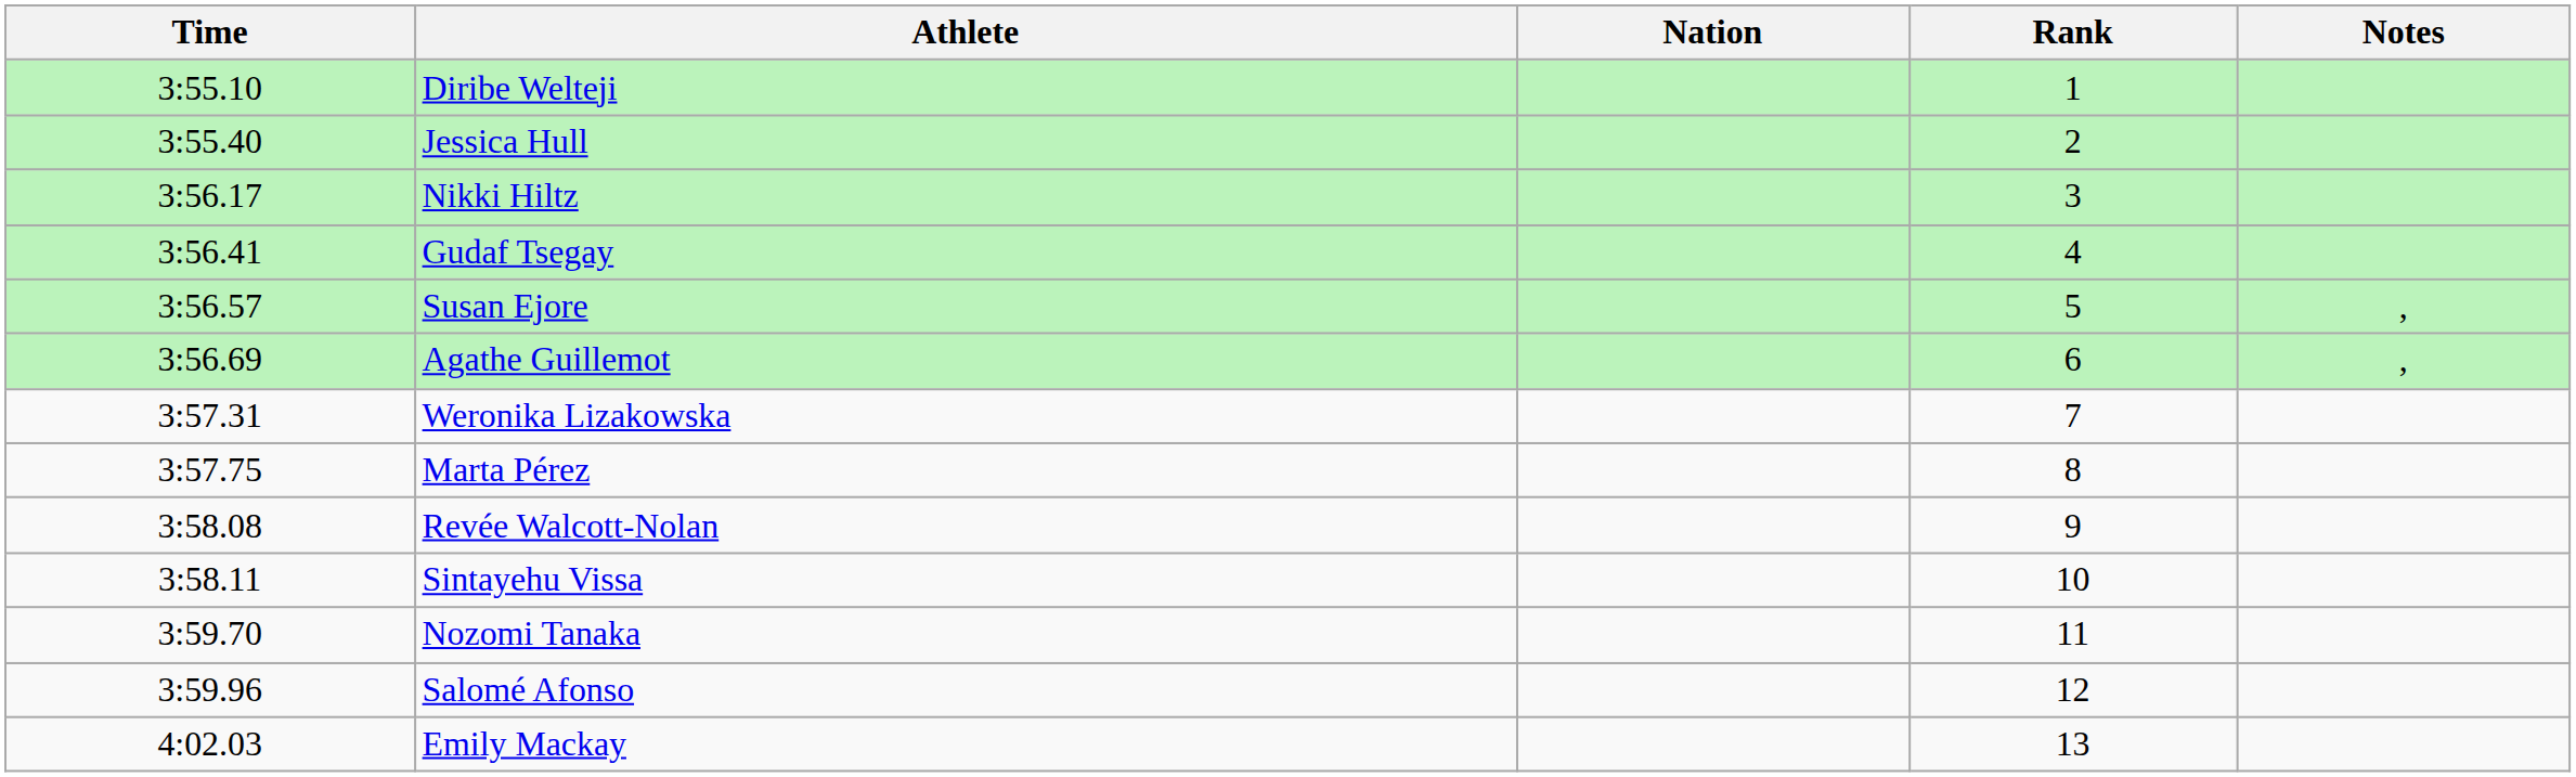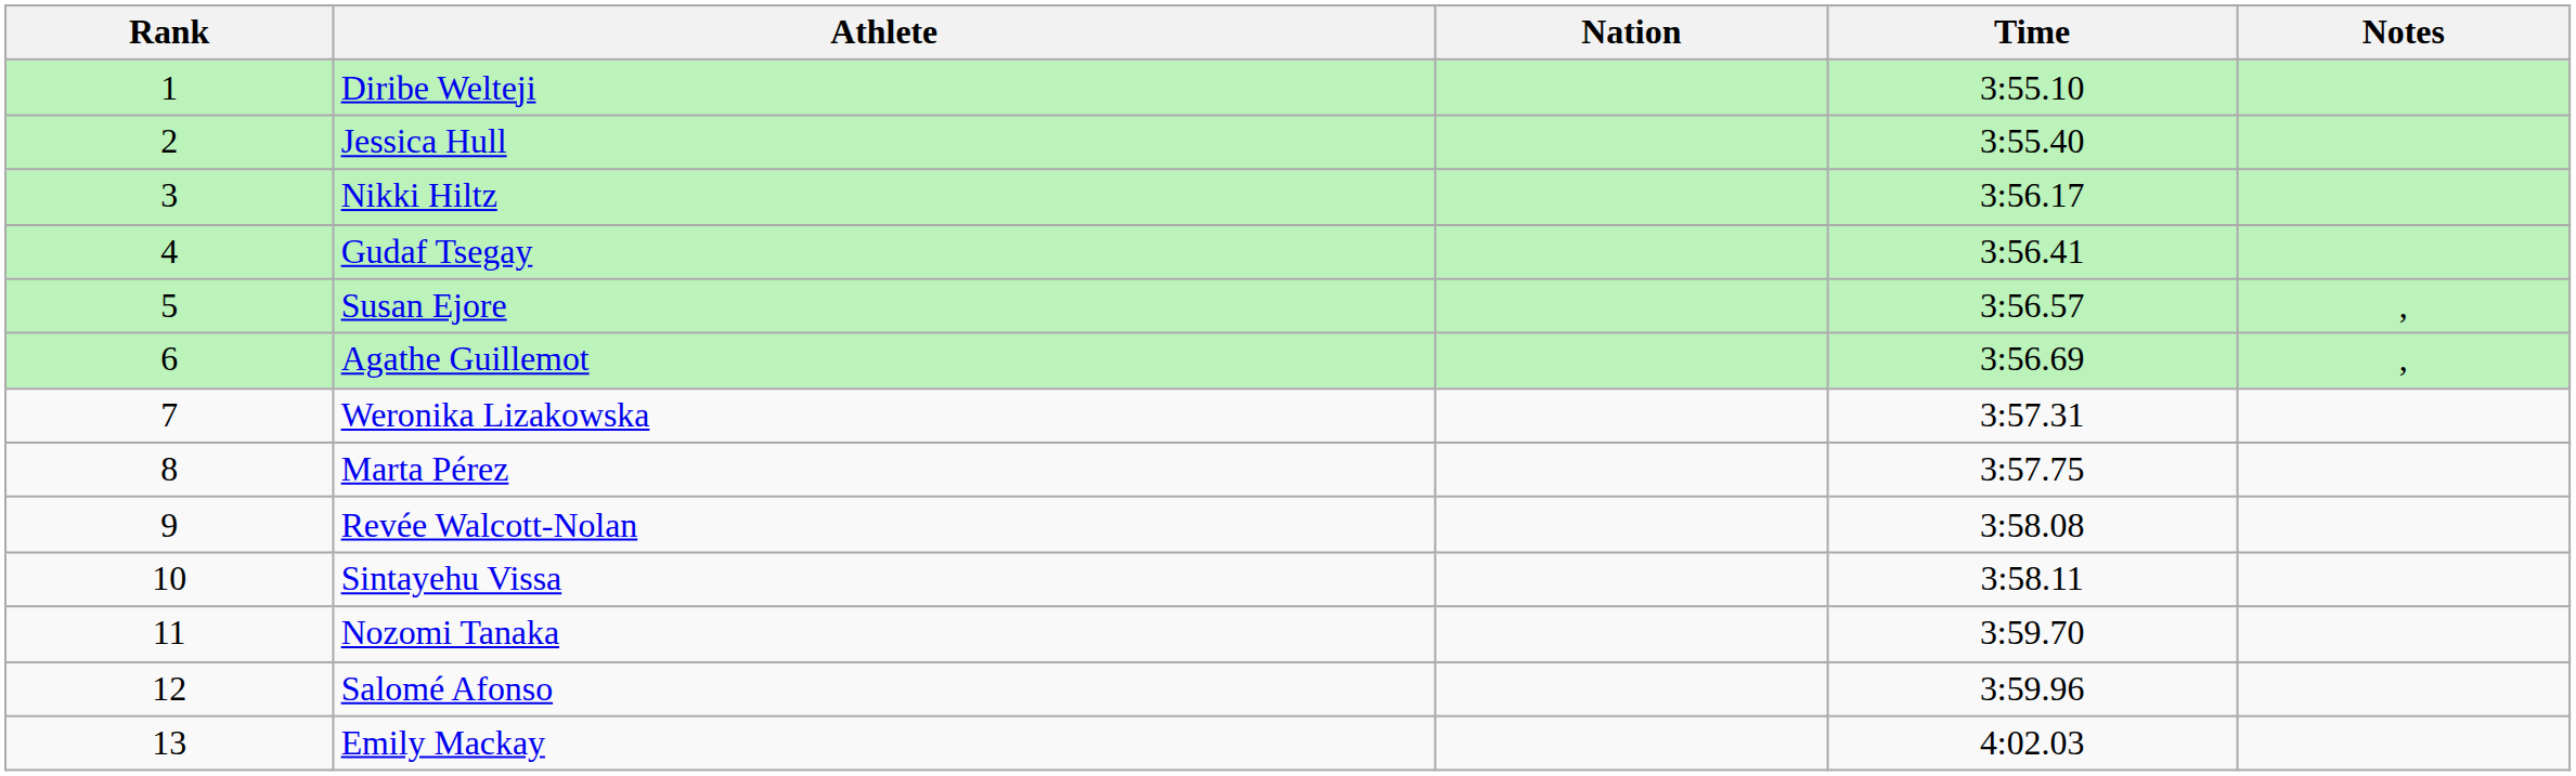columns swapped: Rank <-> Time
